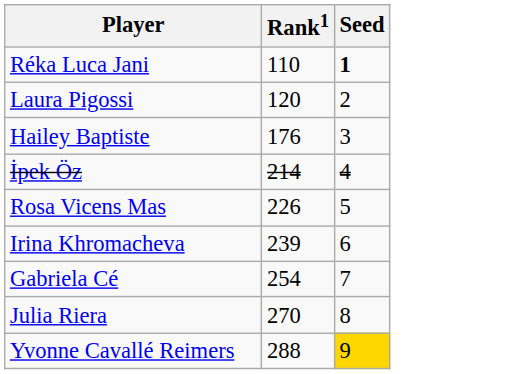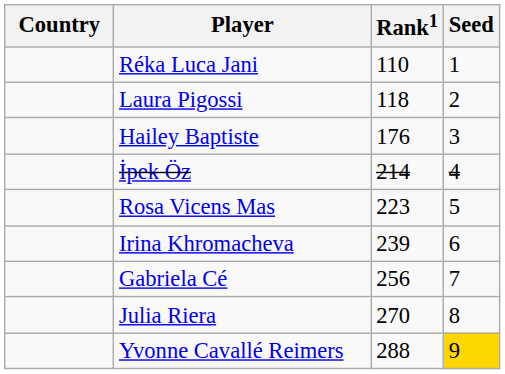+ column: Country
Réka Luca Jani | Seed: bold -> normal
Laura Pigossi | Rank1: 120 -> 118
Rosa Vicens Mas | Rank1: 226 -> 223
Gabriela Cé | Rank1: 254 -> 256
